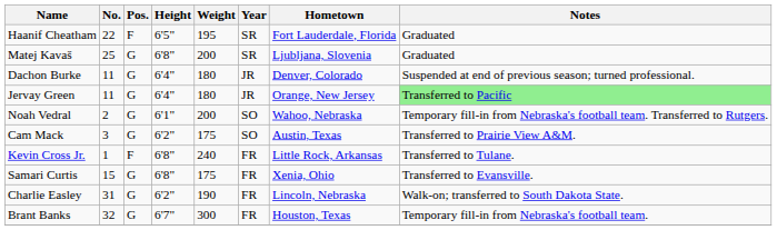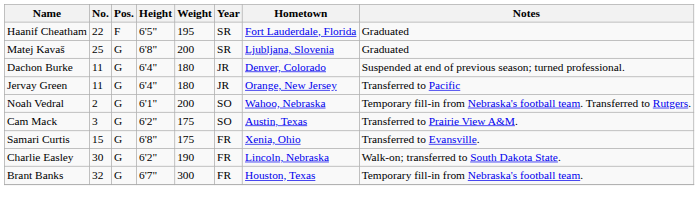Jervay Green | Notes: lightgreen background -> no background
- row: Kevin Cross Jr. | 1 | F | 6'8" | 240 | FR | Little Rock, Arkansas | Transferred to Tulane.
Charlie Easley | No.: 31 -> 30
